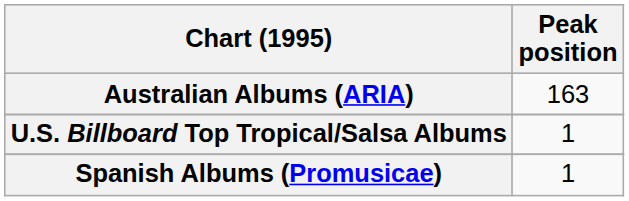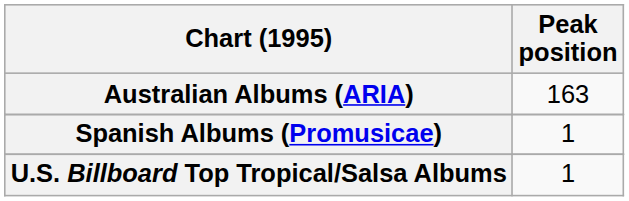rows swapped: Spanish Albums (Promusicae) <-> U.S. Billboard Top Tropical/Salsa Albums
